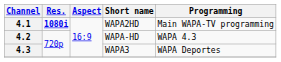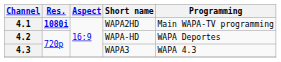4.2 | Programming: WAPA 4.3 -> WAPA Deportes
4.3 | Programming: WAPA Deportes -> WAPA 4.3
